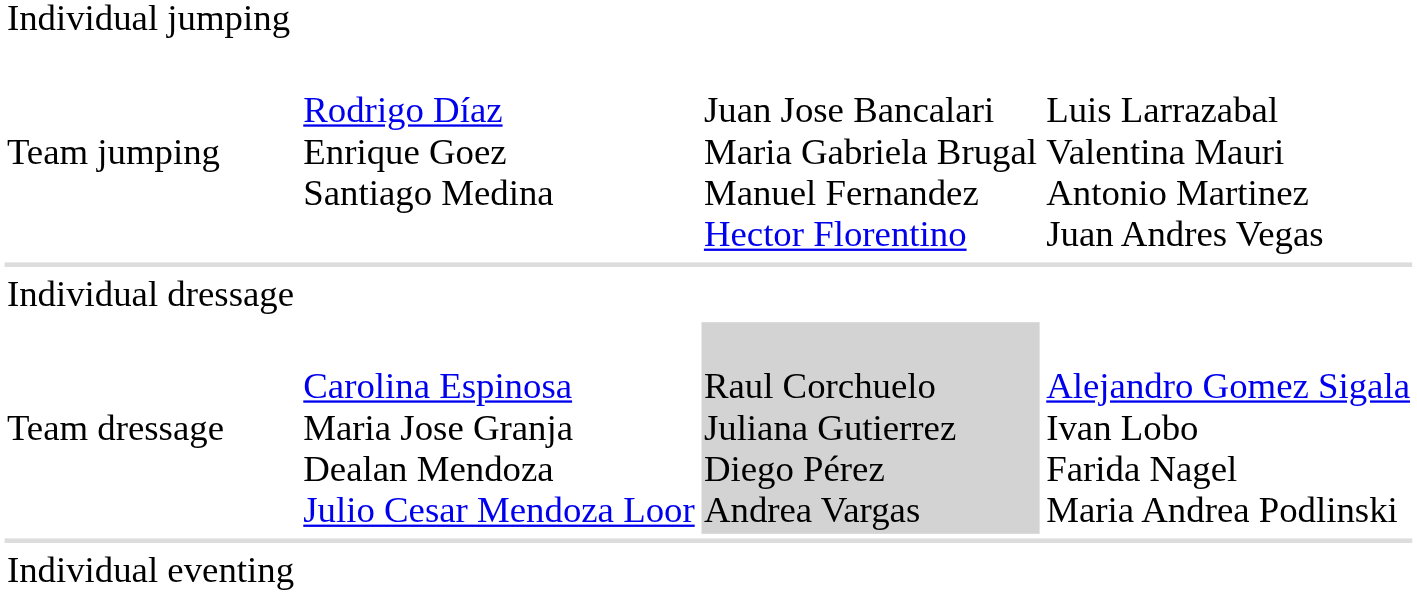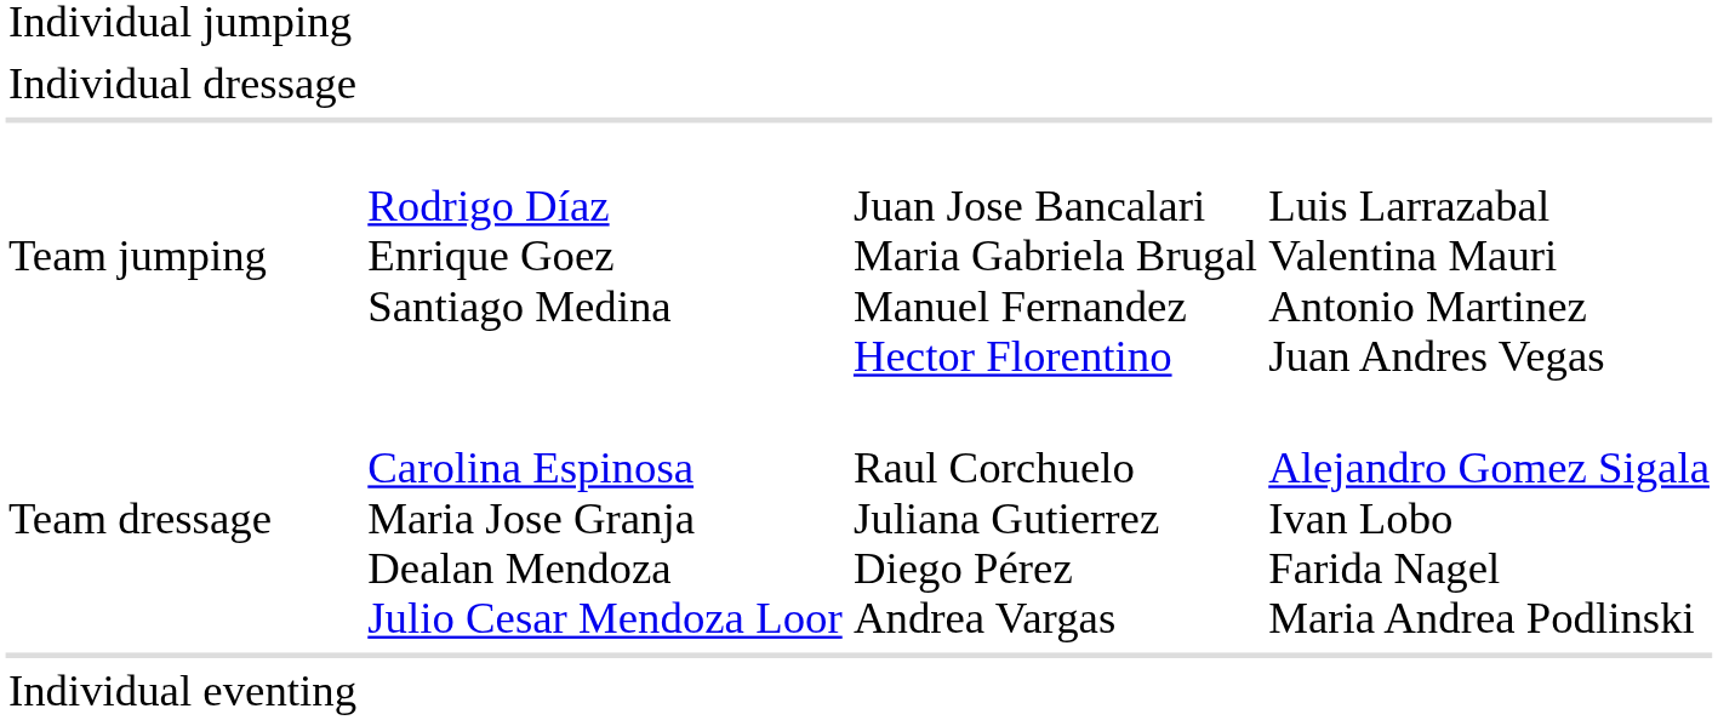rows swapped: Team jumping <-> Individual dressage
Team dressage | column 3: lightgrey background -> no background
